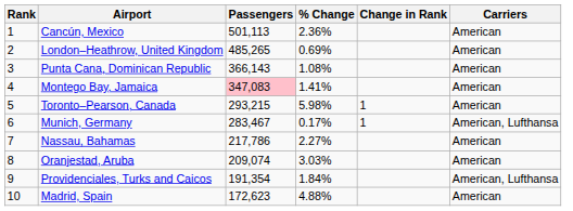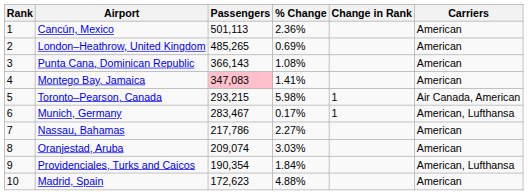Toronto–Pearson, Canada | Carriers: American -> Air Canada, American
Providenciales, Turks and Caicos | Passengers: 191,354 -> 190,354
